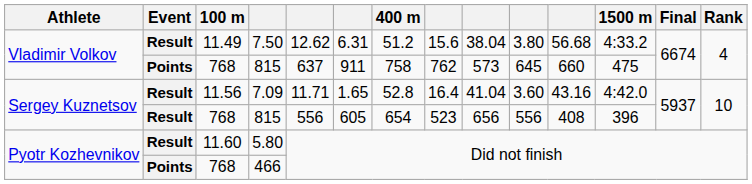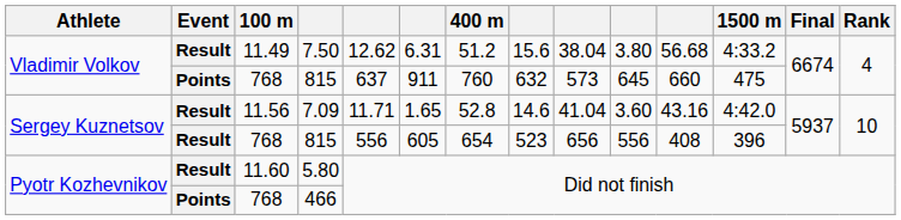Vladimir Volkov / 768 | 400 m: 758 -> 760
Vladimir Volkov / 768 | column 8: 762 -> 632
11.56 | column 8: 16.4 -> 14.6
